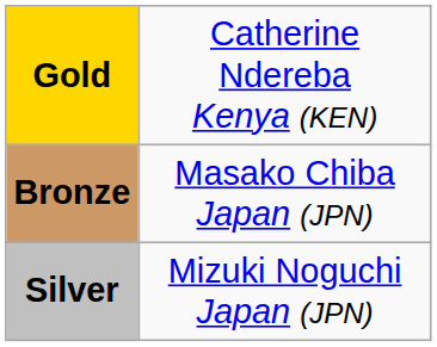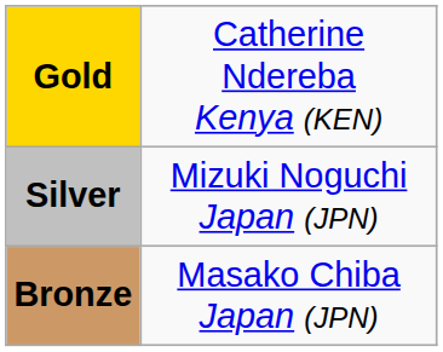rows swapped: Silver <-> Bronze
